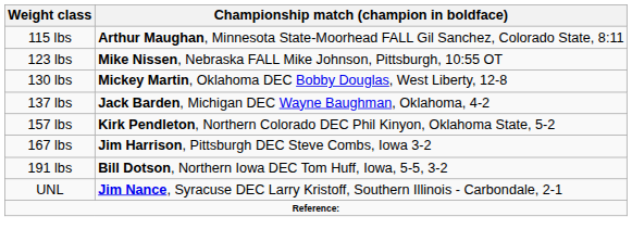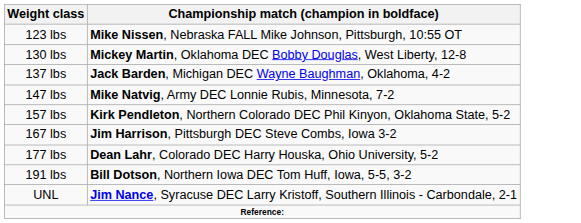- row: 115 lbs | Arthur Maughan, Minnesota State-Moorhead FALL Gil Sanchez, Colorado State, 8:11
+ row: 147 lbs | Mike Natvig, Army DEC Lonnie Rubis, Minnesota, 7-2
+ row: 177 lbs | Dean Lahr, Colorado DEC Harry Houska, Ohio University, 5-2
